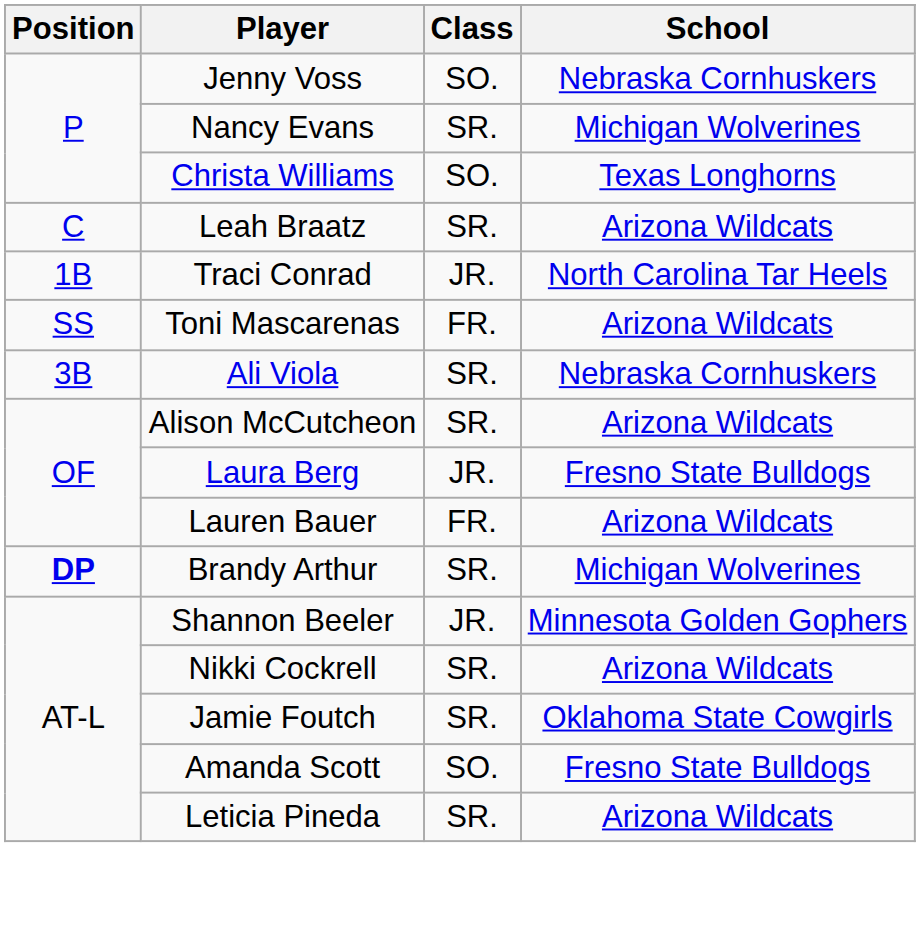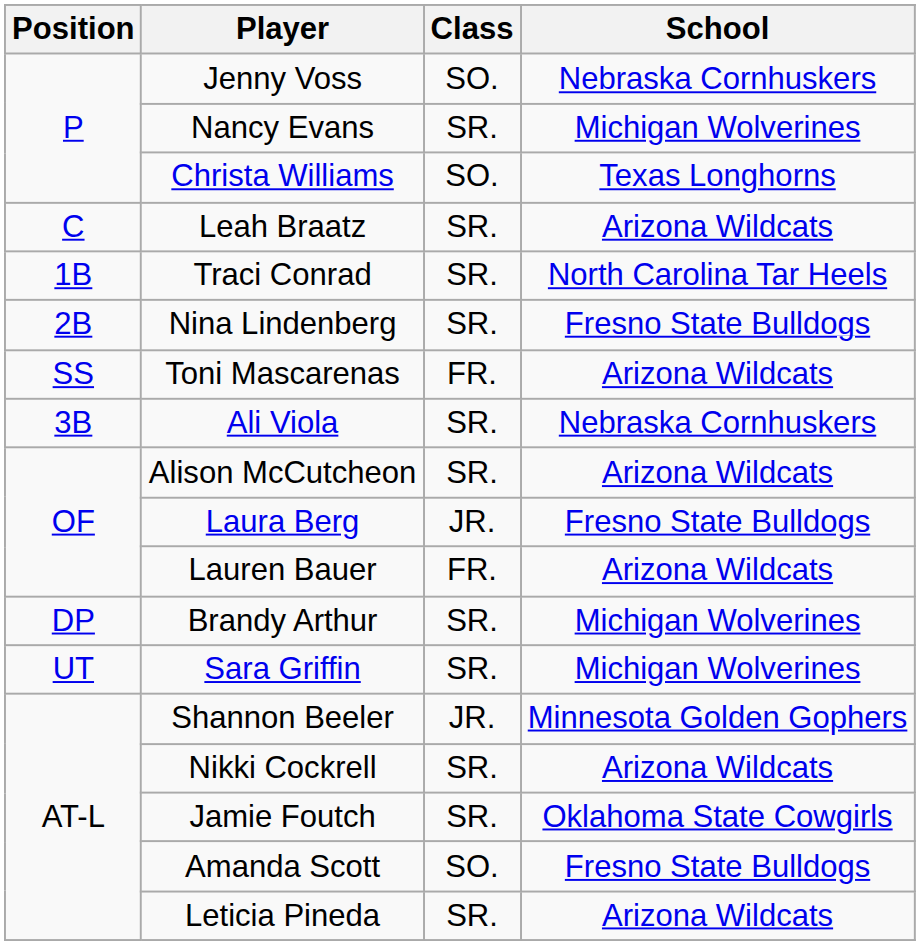Traci Conrad | Class: JR. -> SR.
+ row: 2B | Nina Lindenberg | SR. | Fresno State Bulldogs
Brandy Arthur | Position: bold -> normal
+ row: UT | Sara Griffin | SR. | Michigan Wolverines
